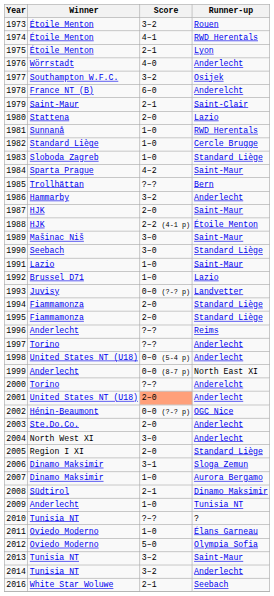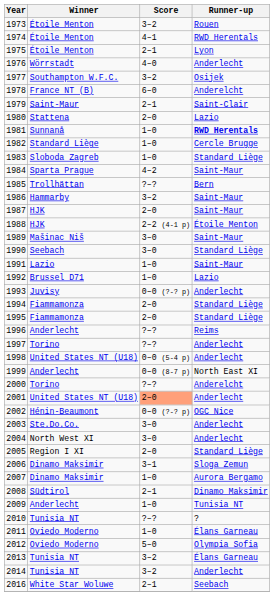1981 | Runner-up: normal -> bold
1986 | Runner-up: Anderlecht -> Saint-Maur
1993 | Runner-up: Landvetter -> Anderlecht
2003 | Score: 2–0 -> 3–0
2013 | Runner-up: Saint-Maur -> Élans Garneau
